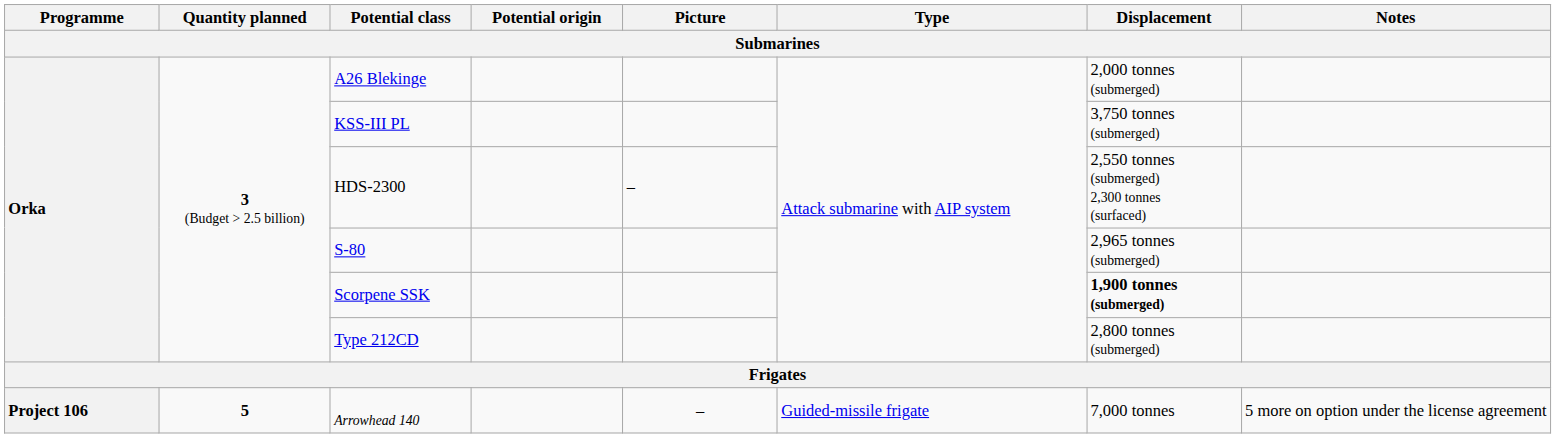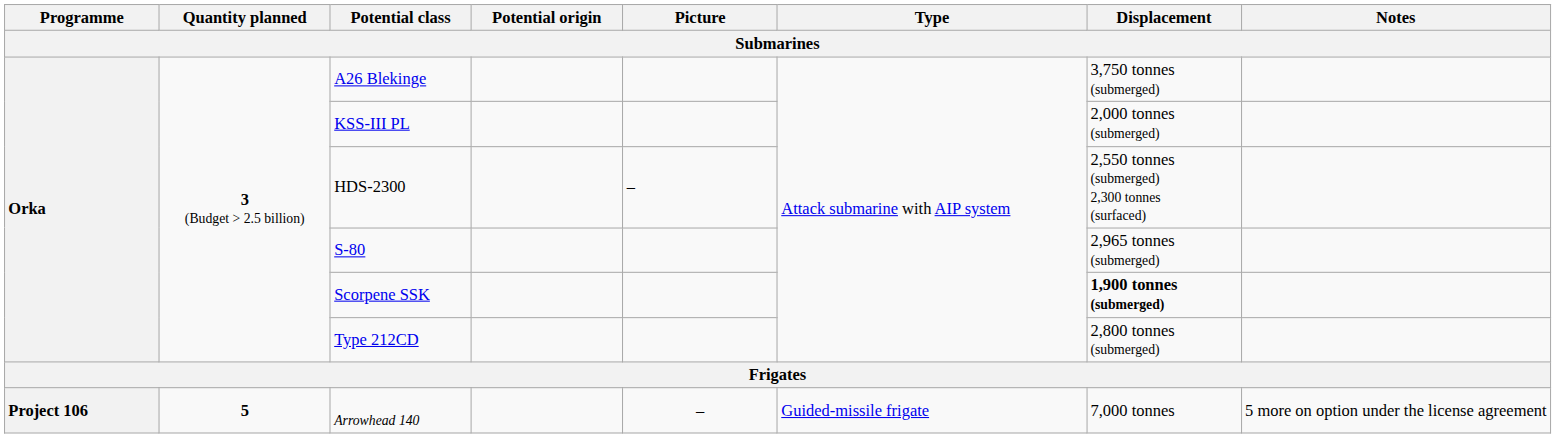A26 Blekinge | Displacement: 2,000 tonnes (submerged) -> 3,750 tonnes (submerged)
KSS-III PL | Displacement: 3,750 tonnes (submerged) -> 2,000 tonnes (submerged)
